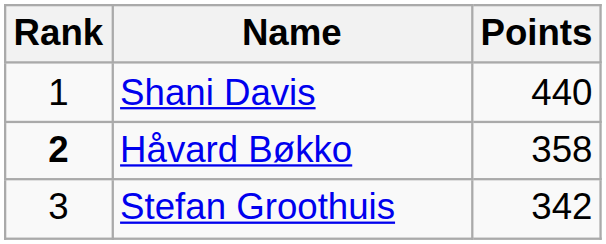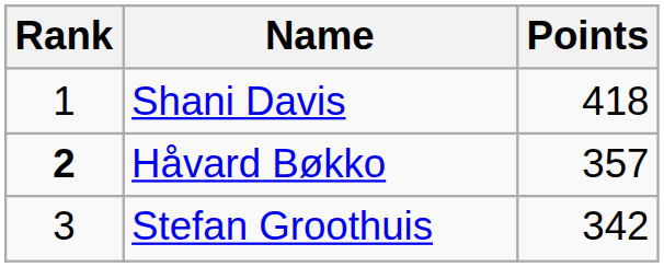Shani Davis | Points: 440 -> 418
Håvard Bøkko | Points: 358 -> 357
